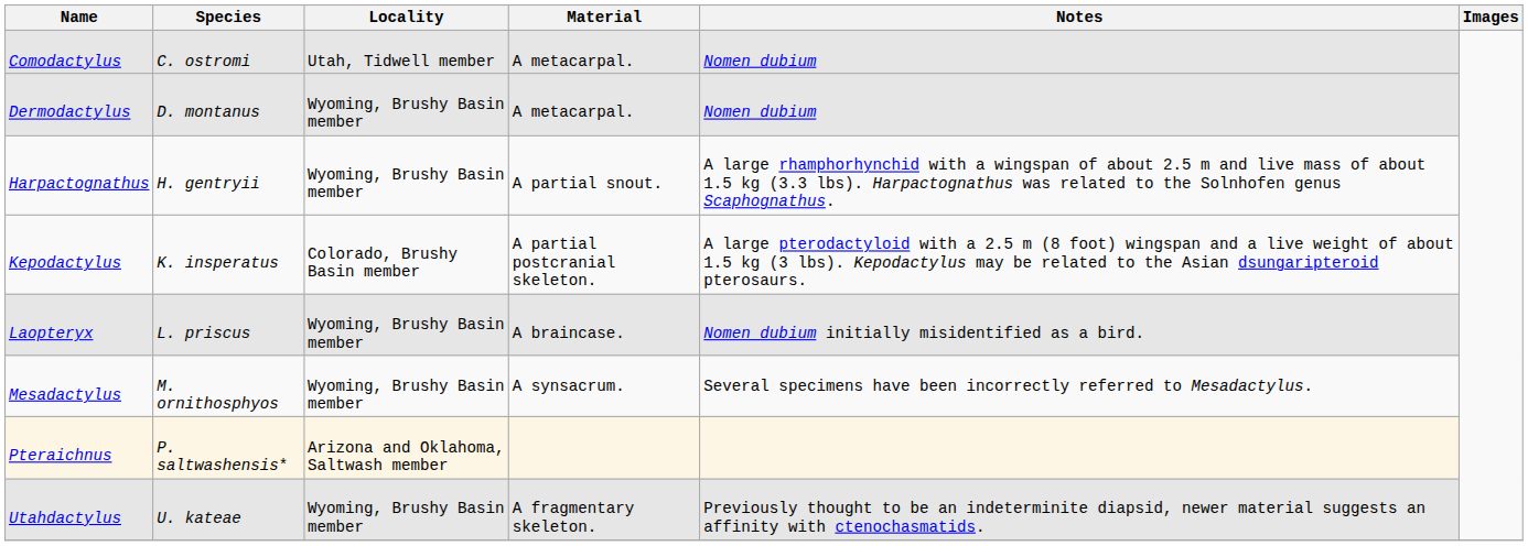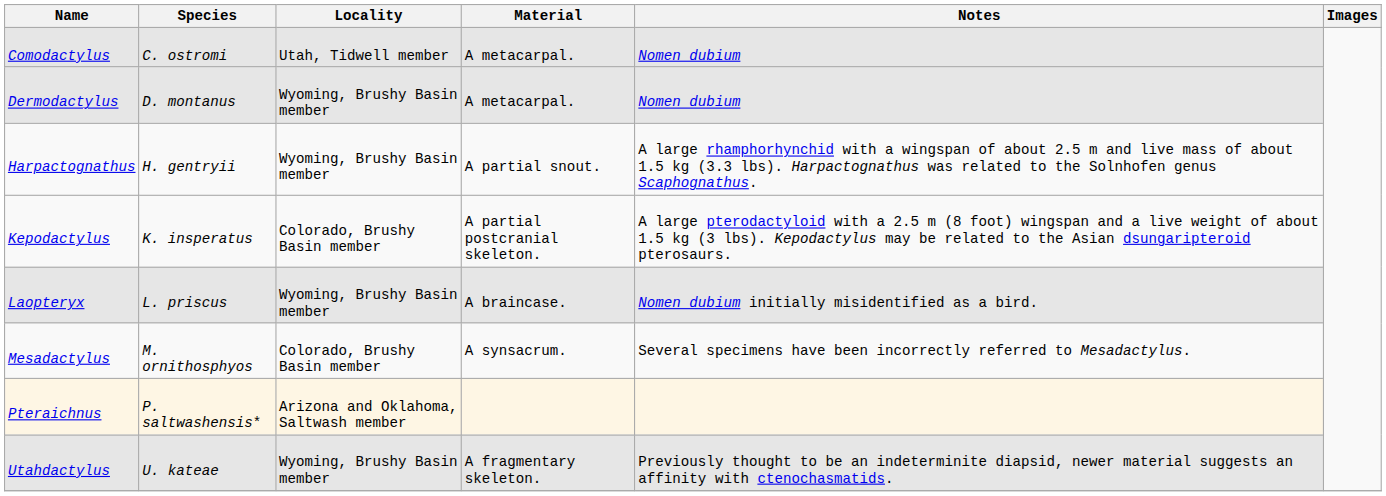Mesadactylus | Locality: Wyoming, Brushy Basin member -> Colorado, Brushy Basin member
